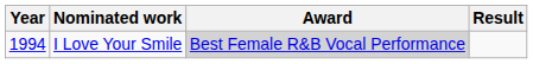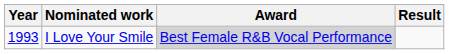I Love Your Smile | Year: 1994 -> 1993
